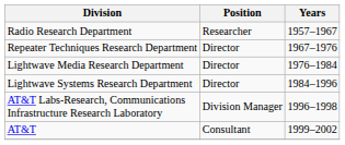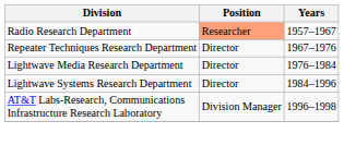Radio Research Department | Position: no background -> lightsalmon background
- row: AT&T | Consultant | 1999–2002
